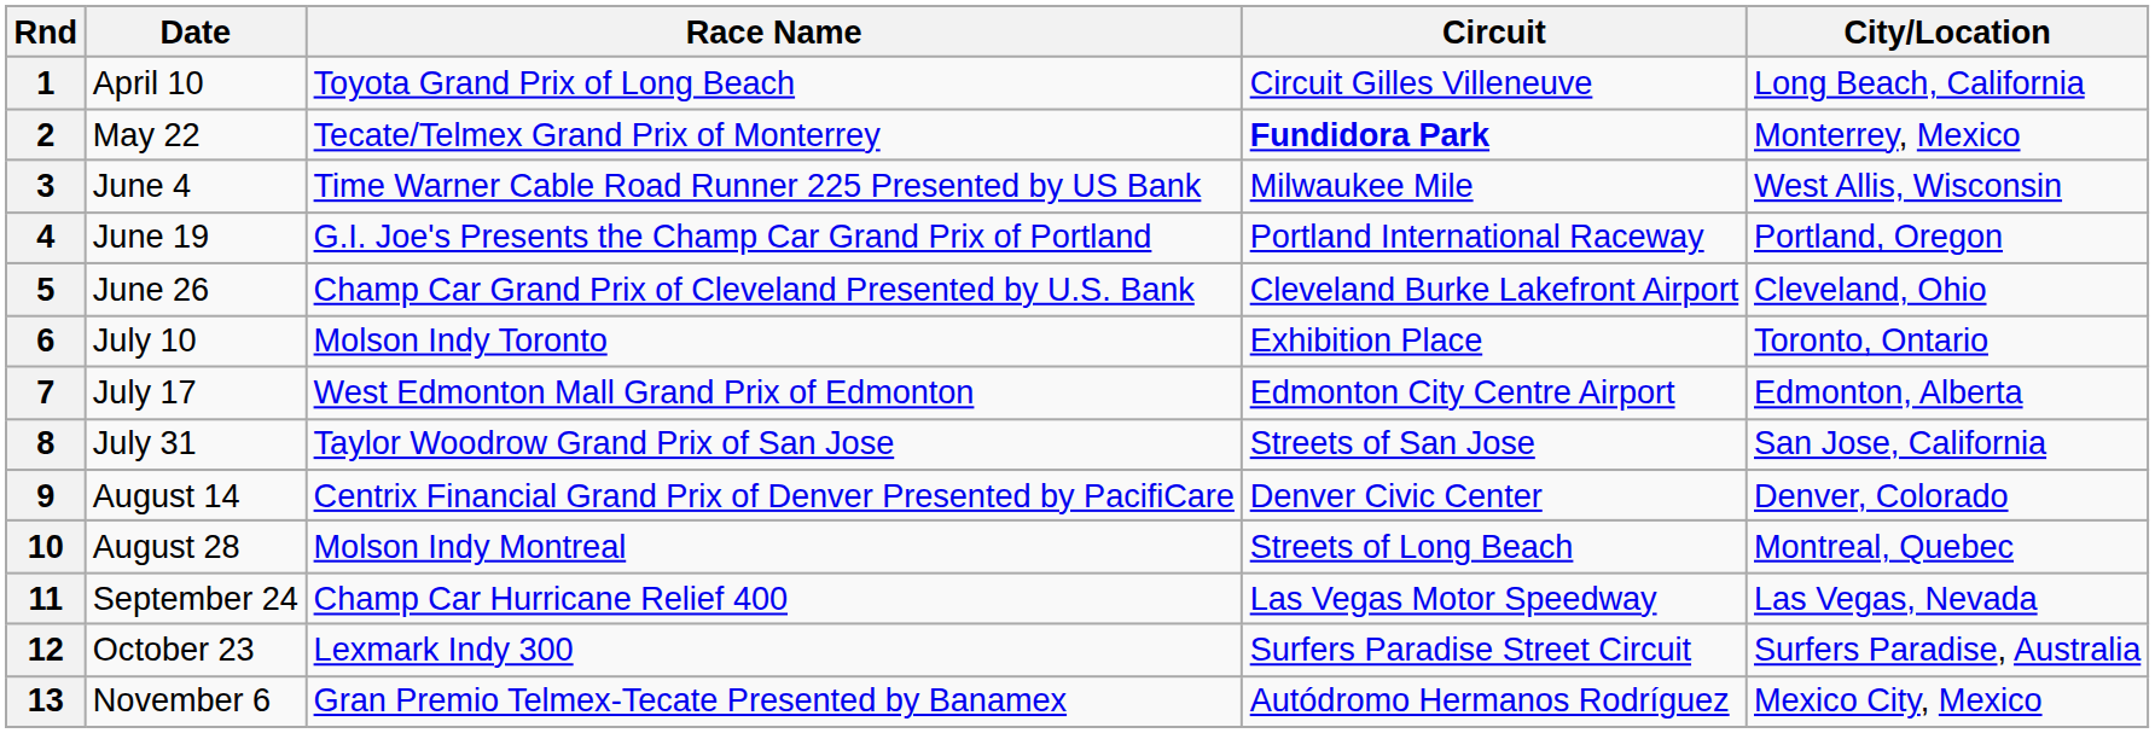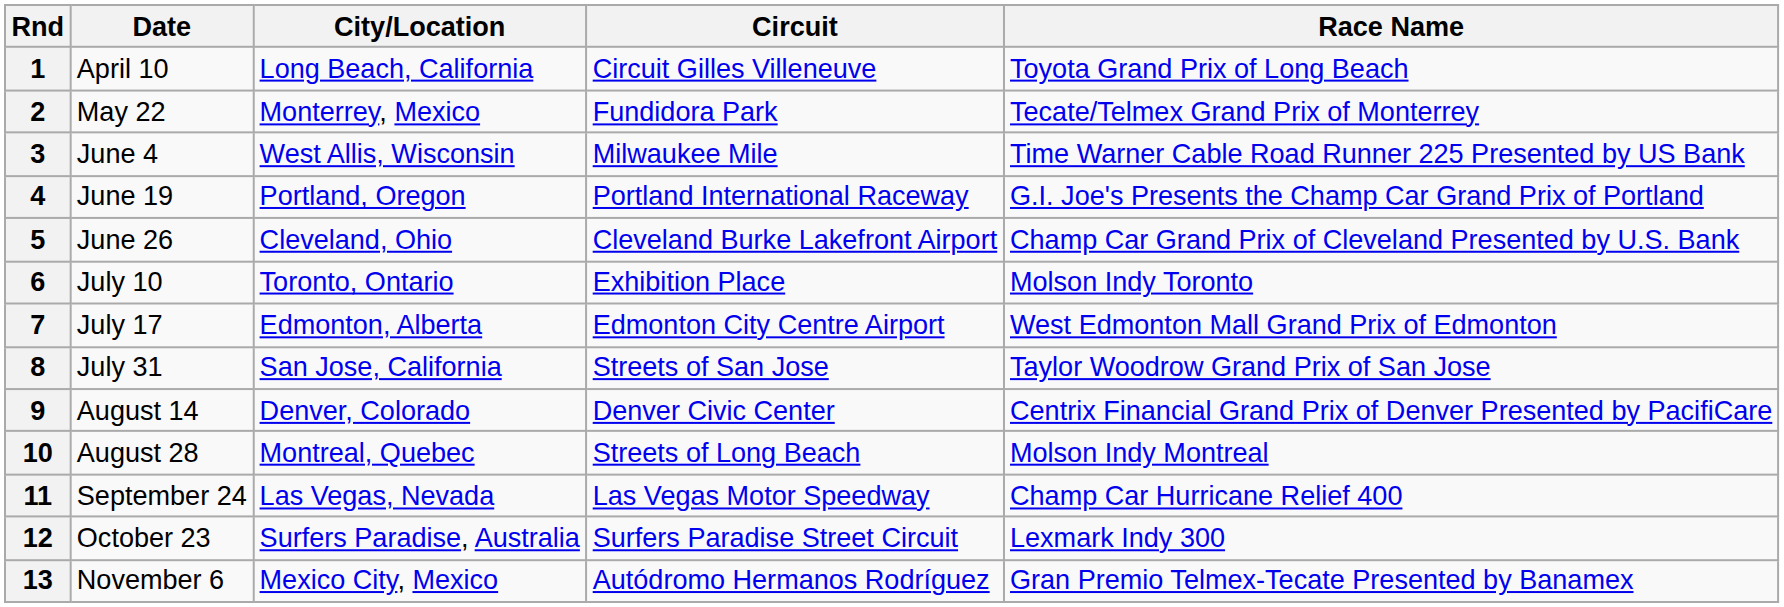columns swapped: Race Name <-> City/Location
2 | Circuit: bold -> normal
